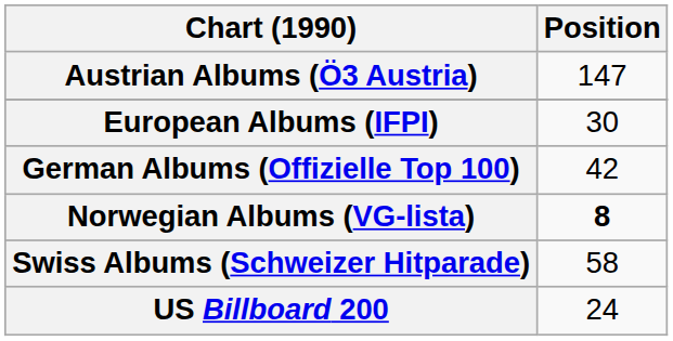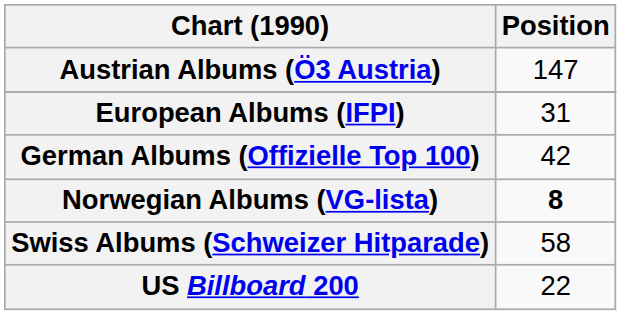European Albums (IFPI) | Position: 30 -> 31
US Billboard 200 | Position: 24 -> 22
